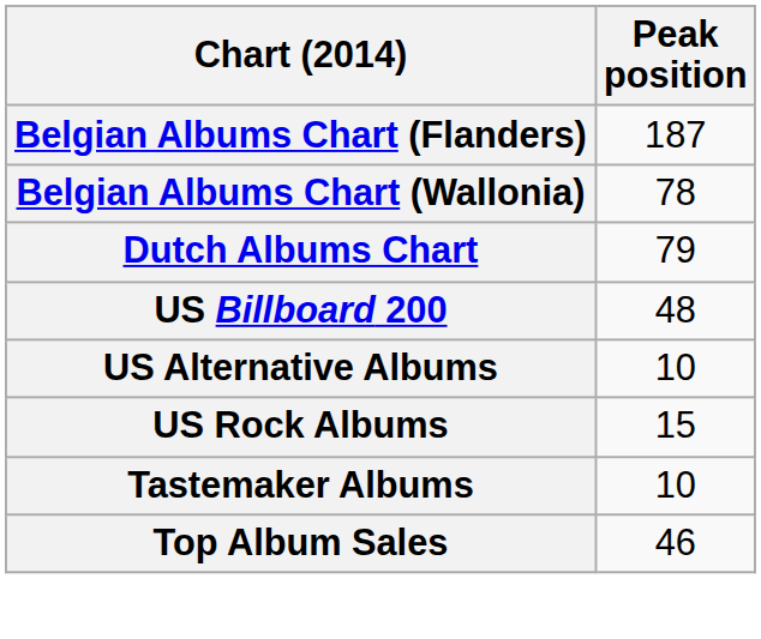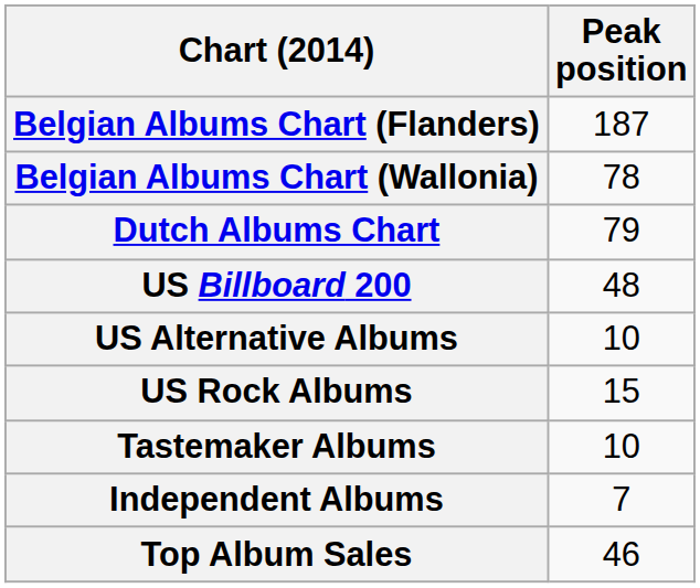+ row: Independent Albums | 7
